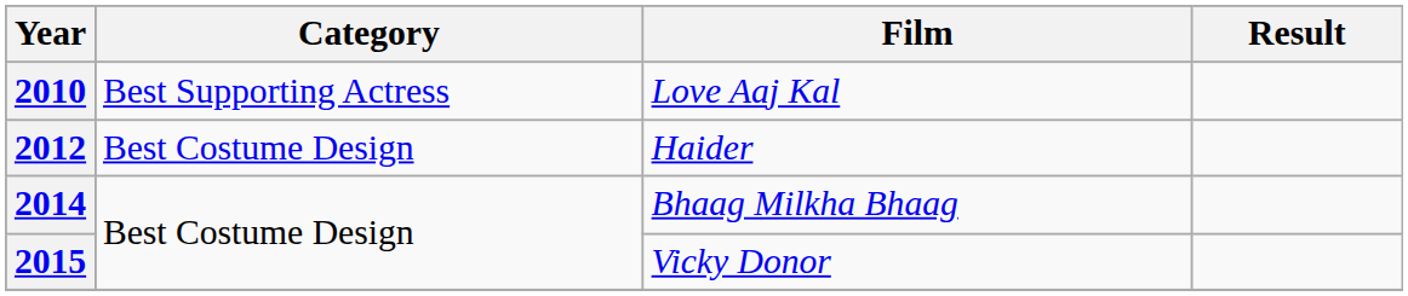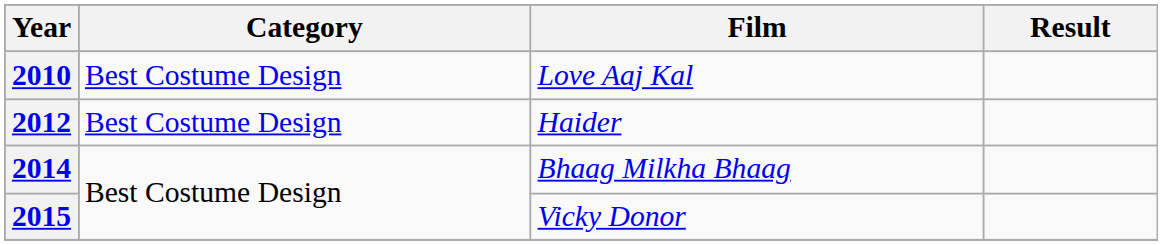2010 | Category: Best Supporting Actress -> Best Costume Design
